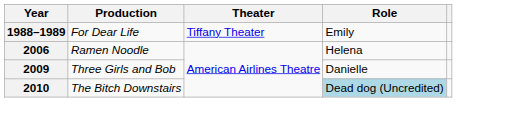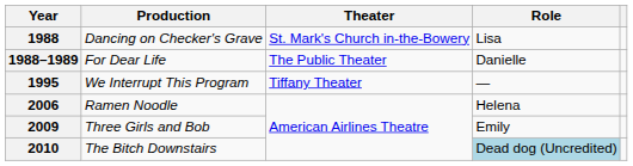+ row: 1988 | Dancing on Checker's Grave | St. Mark's Church in-the-Bowery | Lisa
1988–1989 | Theater: Tiffany Theater -> The Public Theater
1988–1989 | Role: Emily -> Danielle
+ row: 1995 | We Interrupt This Program | Tiffany Theater | —
2009 | Role: Danielle -> Emily
